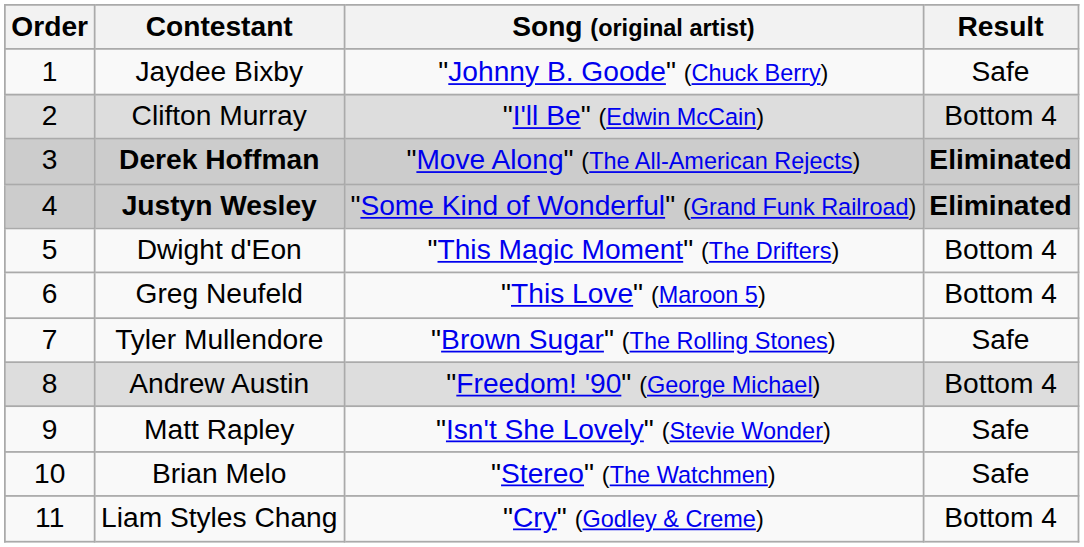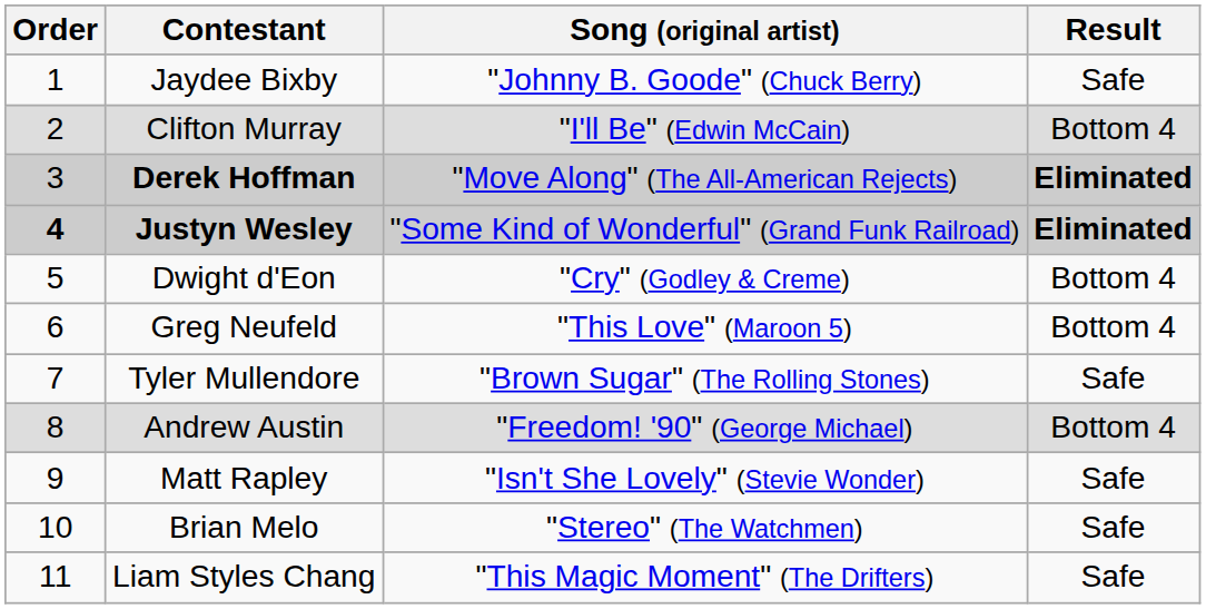Justyn Wesley | Order: normal -> bold
Dwight d'Eon | Song (original artist): "This Magic Moment" (The Drifters) -> "Cry" (Godley & Creme)
Liam Styles Chang | Song (original artist): "Cry" (Godley & Creme) -> "This Magic Moment" (The Drifters)
Liam Styles Chang | Result: Bottom 4 -> Safe
